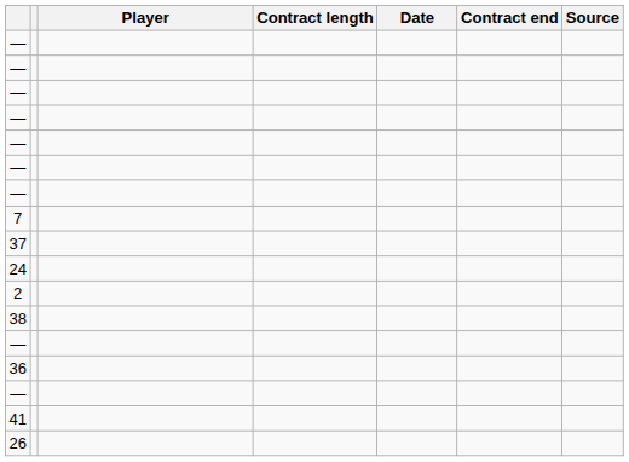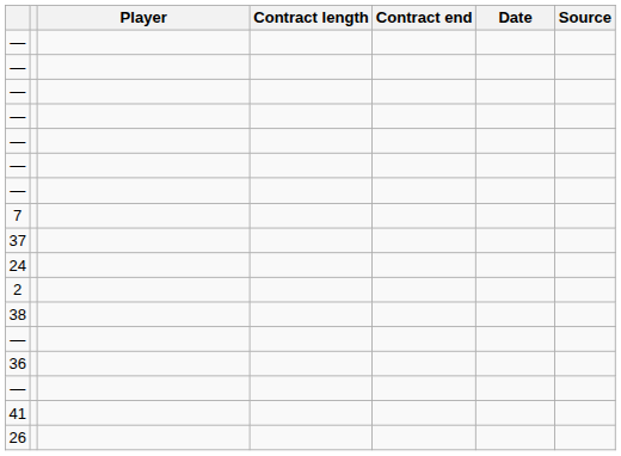columns swapped: Contract end <-> Date
